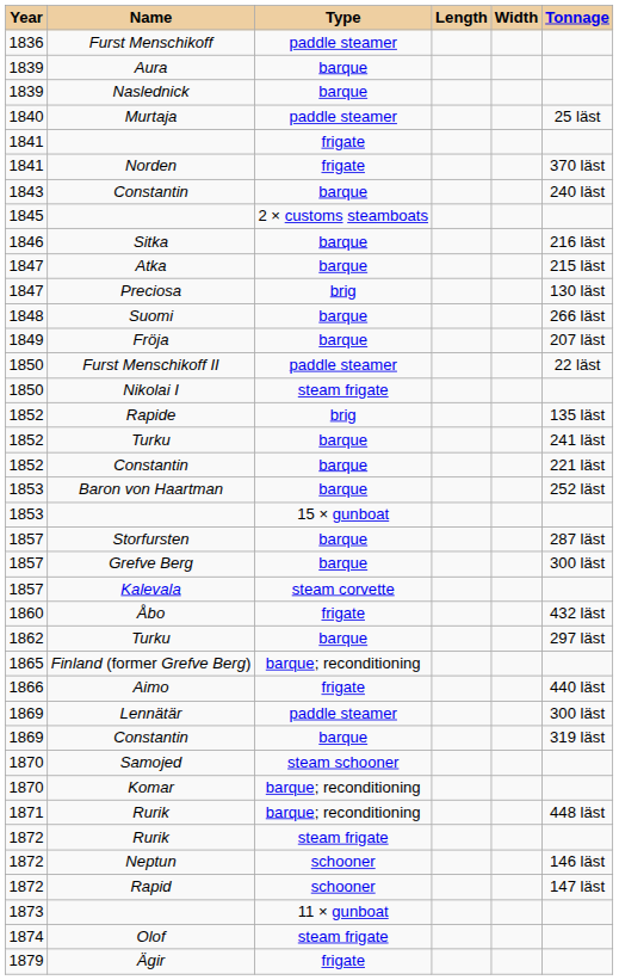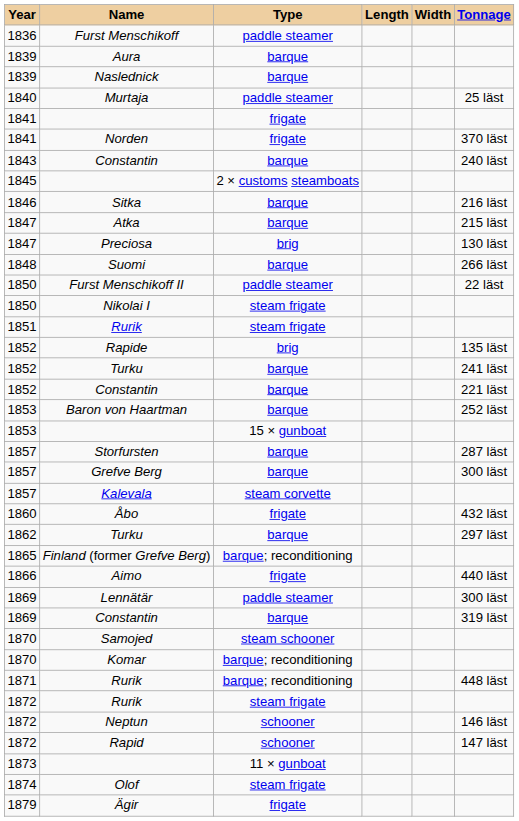- row: 1849 | Fröja | barque | 207 läst
+ row: 1851 | Rurik | steam frigate
